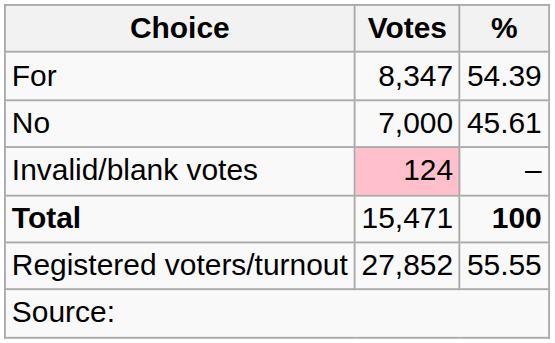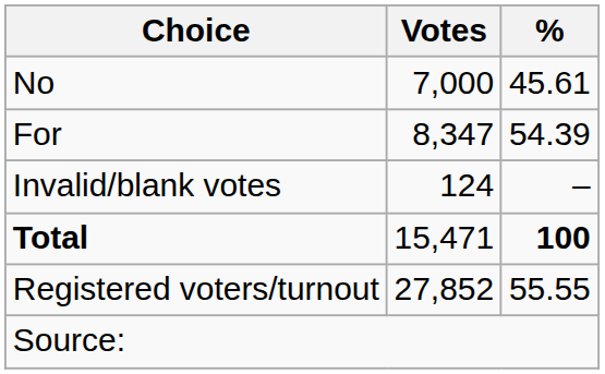rows swapped: For <-> No
Invalid/blank votes | Votes: pink background -> no background
